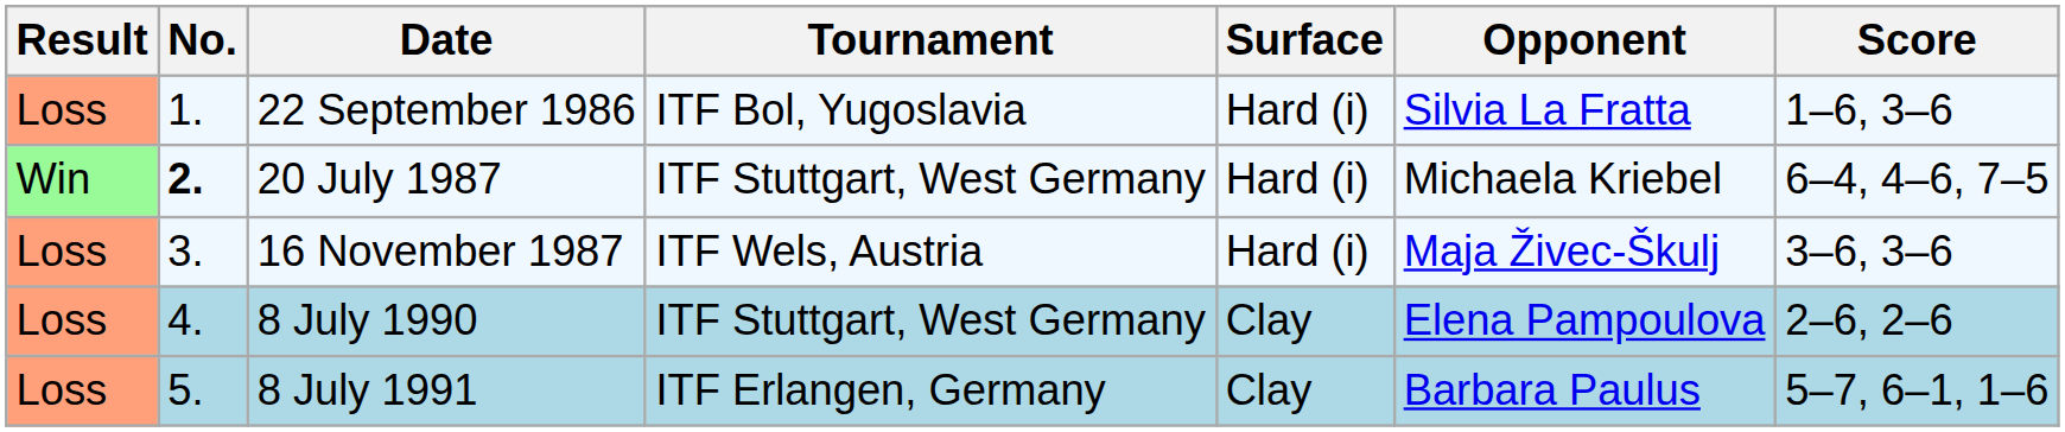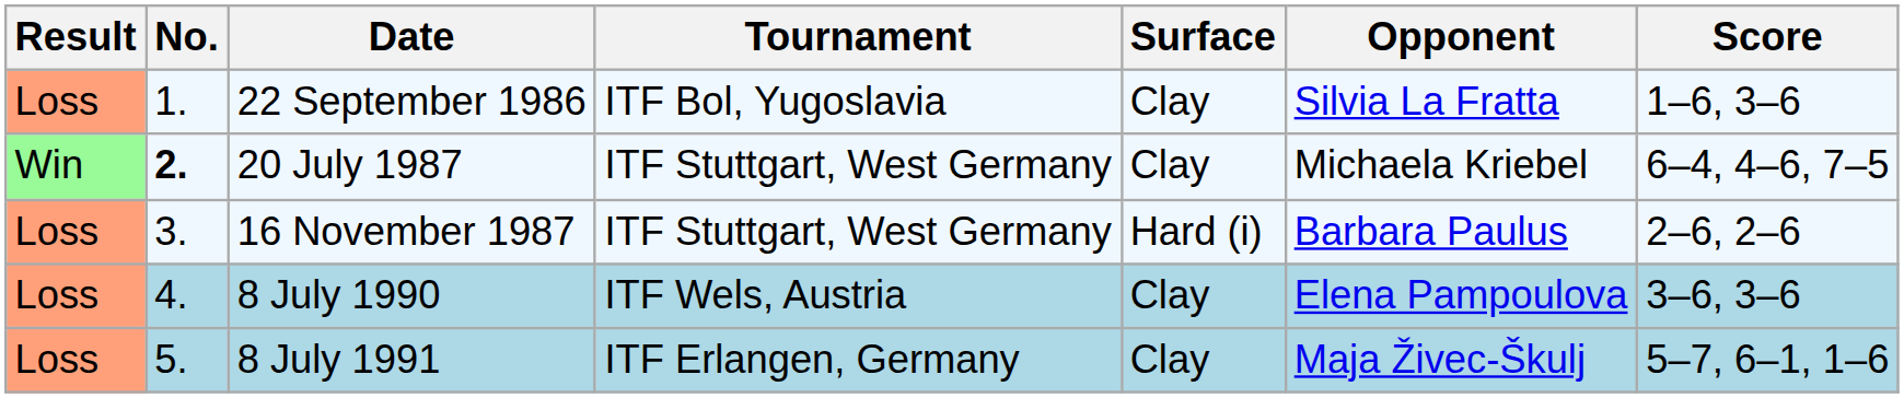22 September 1986 | Surface: Hard (i) -> Clay
20 July 1987 | Surface: Hard (i) -> Clay
16 November 1987 | Tournament: ITF Wels, Austria -> ITF Stuttgart, West Germany
16 November 1987 | Opponent: Maja Živec-Škulj -> Barbara Paulus
16 November 1987 | Score: 3–6, 3–6 -> 2–6, 2–6
8 July 1990 | Tournament: ITF Stuttgart, West Germany -> ITF Wels, Austria
8 July 1990 | Score: 2–6, 2–6 -> 3–6, 3–6
8 July 1991 | Opponent: Barbara Paulus -> Maja Živec-Škulj
